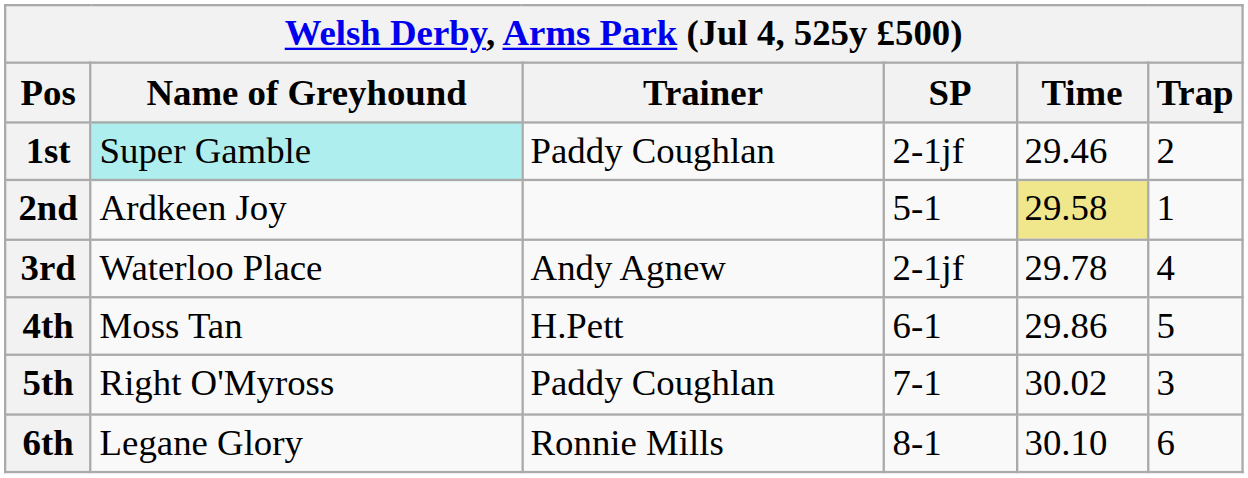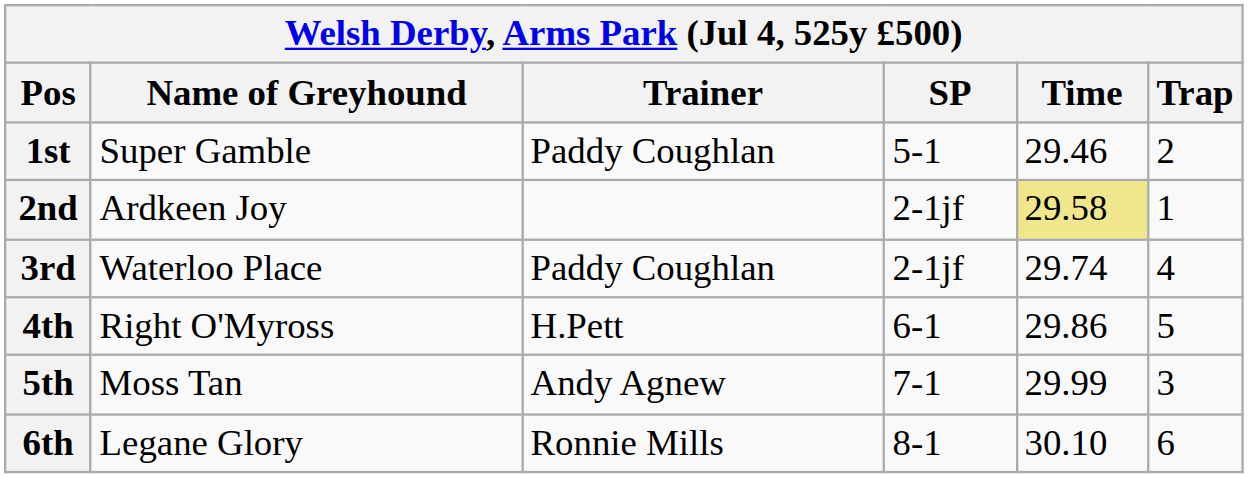1st | Name of Greyhound: paleturquoise background -> no background
1st | SP: 2-1jf -> 5-1
2nd | SP: 5-1 -> 2-1jf
3rd | Trainer: Andy Agnew -> Paddy Coughlan
3rd | Time: 29.78 -> 29.74
4th | Name of Greyhound: Moss Tan -> Right O'Myross
5th | Name of Greyhound: Right O'Myross -> Moss Tan
5th | Trainer: Paddy Coughlan -> Andy Agnew
5th | Time: 30.02 -> 29.99
